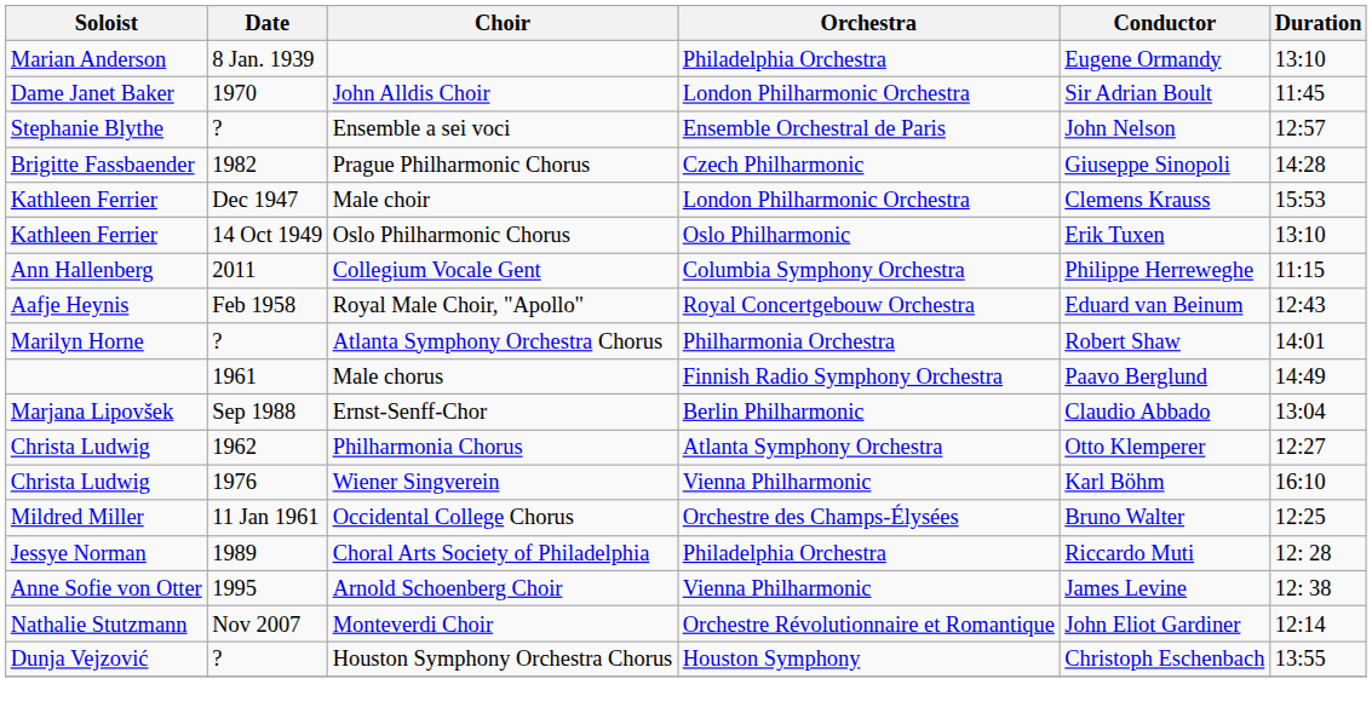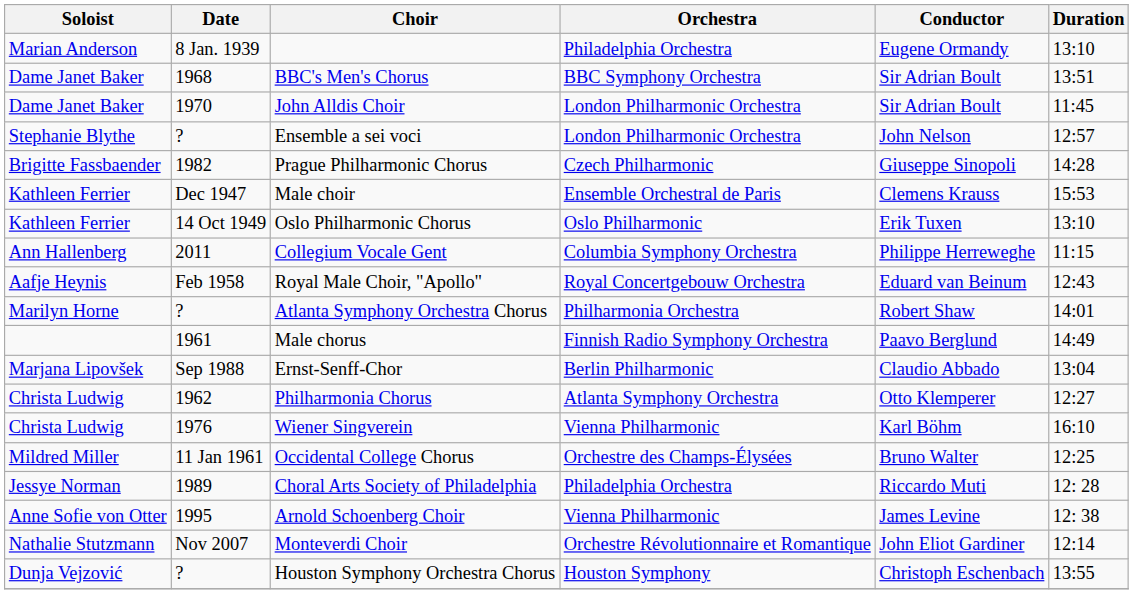+ row: Dame Janet Baker | 1968 | BBC's Men's Chorus | BBC Symphony Orchestra | Sir Adrian Boult | 13:51
Ensemble a sei voci | Orchestra: Ensemble Orchestral de Paris -> London Philharmonic Orchestra
Male choir | Orchestra: London Philharmonic Orchestra -> Ensemble Orchestral de Paris
